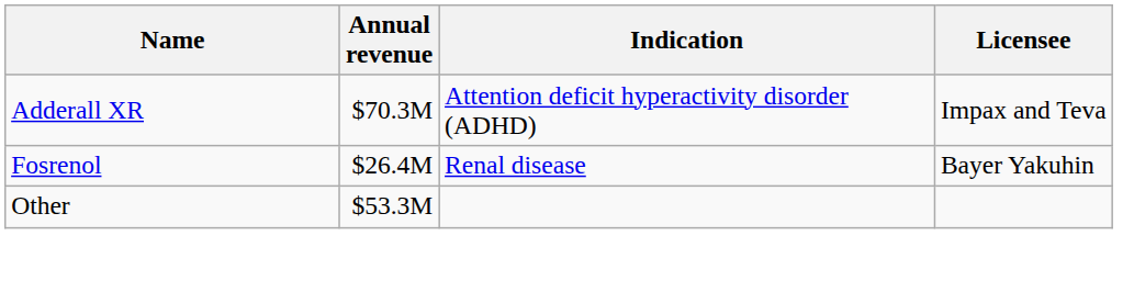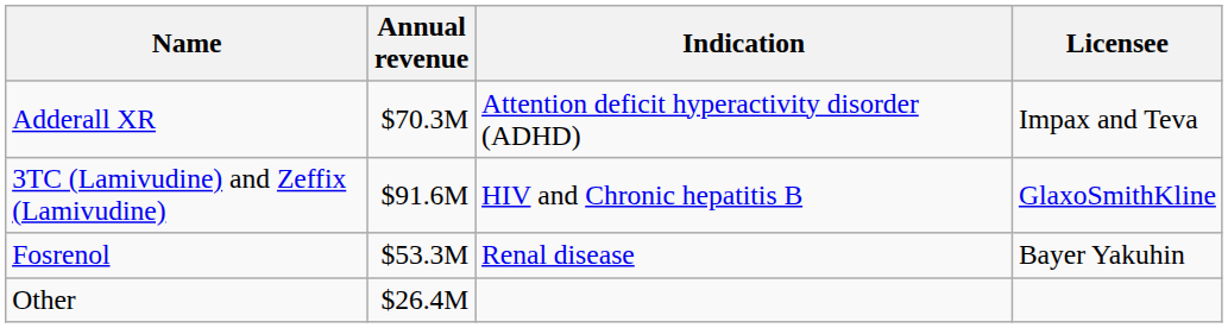+ row: 3TC (Lamivudine) and Zeffix (Lamivudine) | $91.6M | HIV and Chronic hepatitis B | GlaxoSmithKline
Fosrenol | Annual revenue: $26.4M -> $53.3M
Other | Annual revenue: $53.3M -> $26.4M
